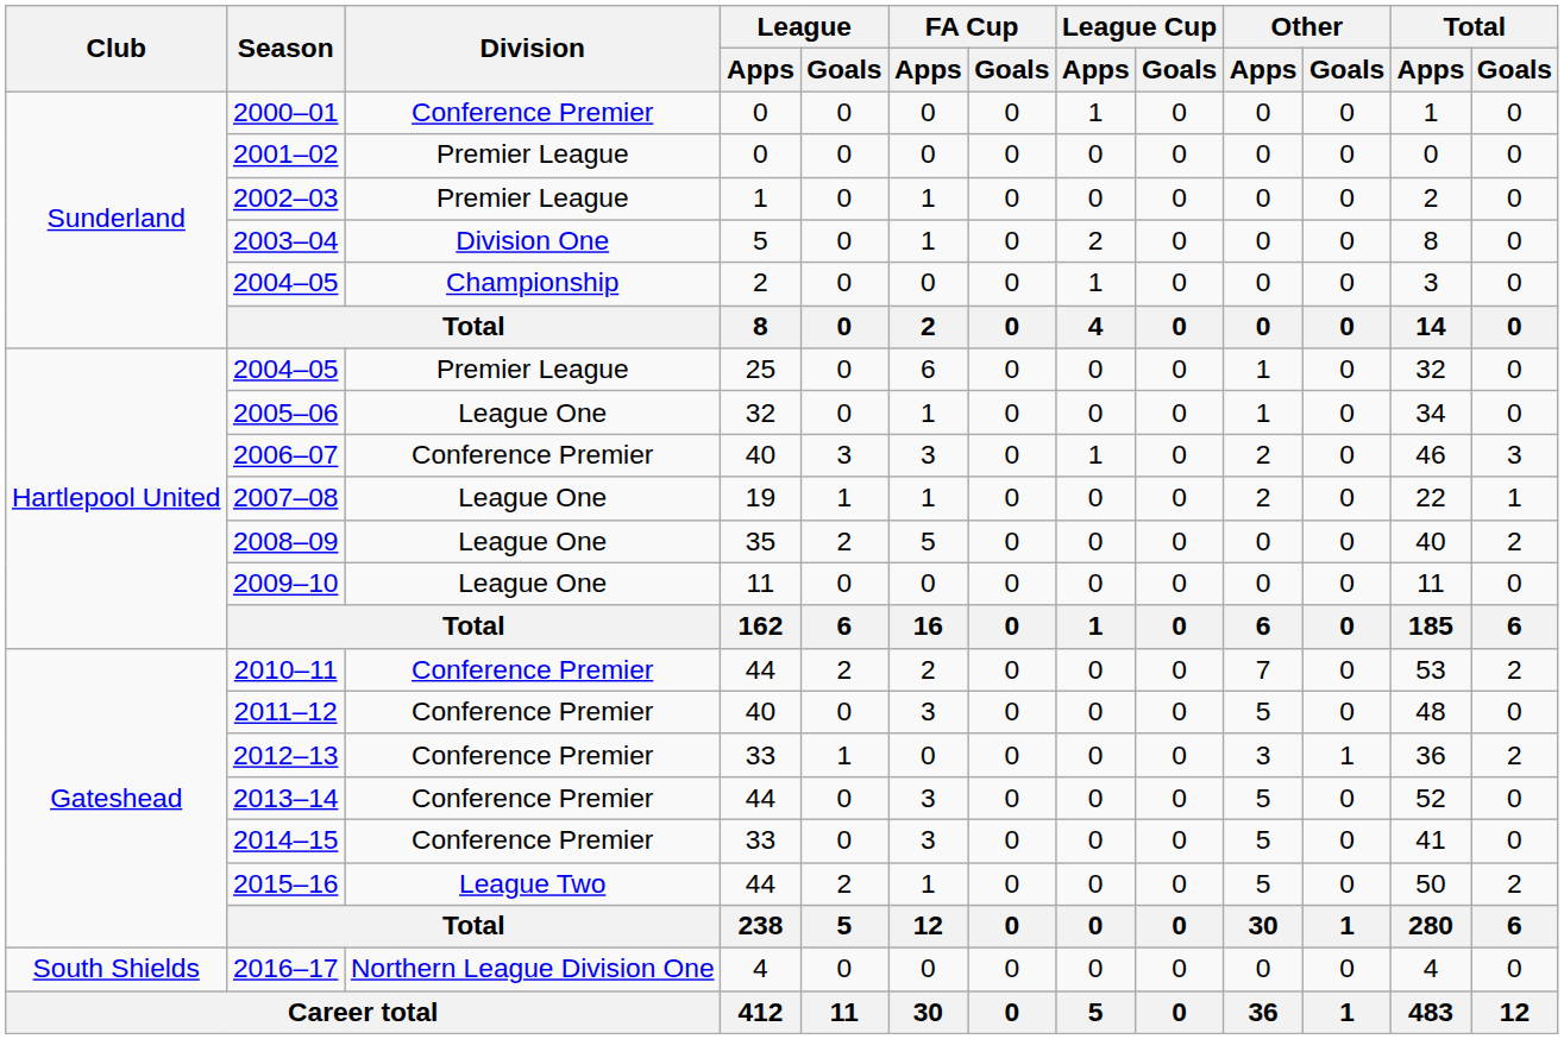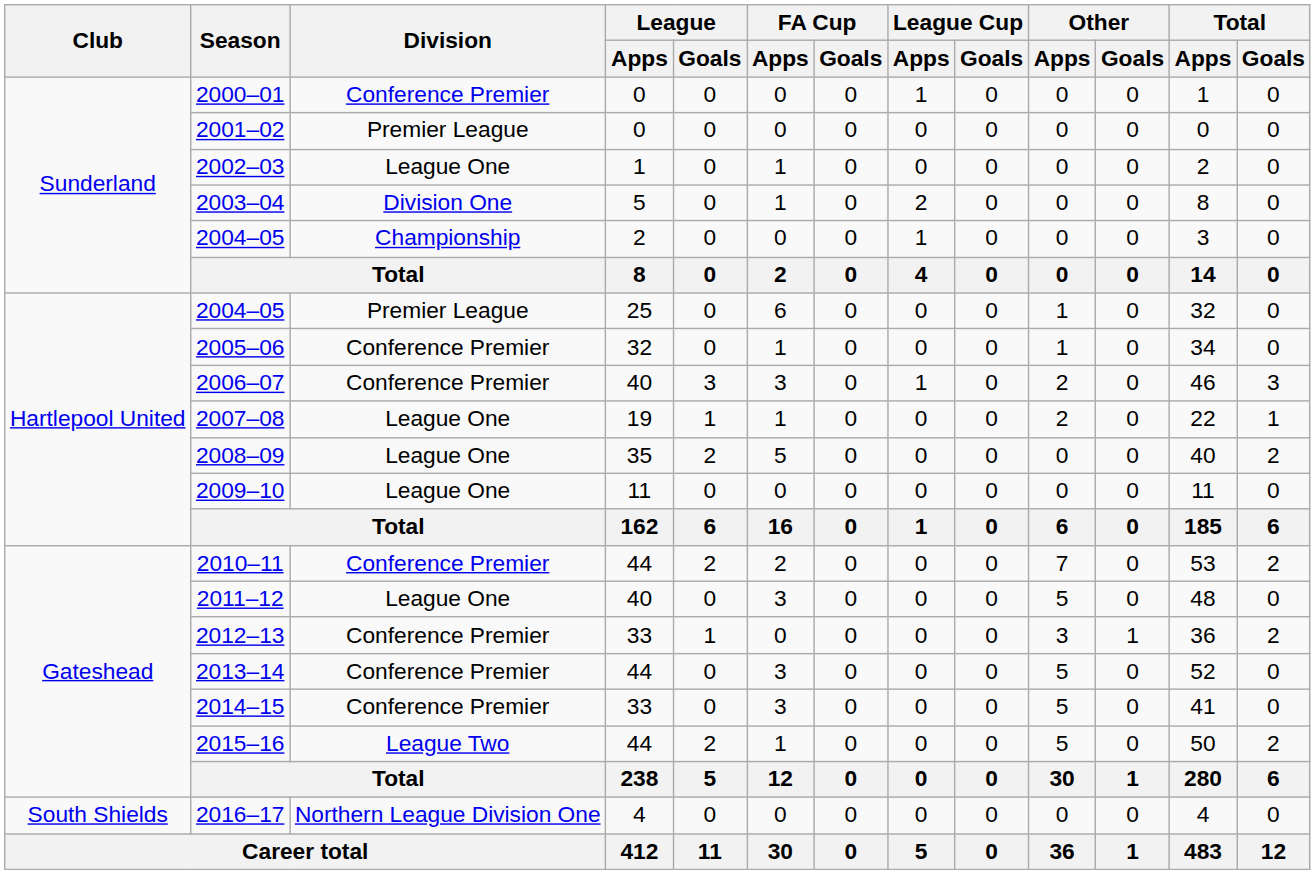2002–03 | Division: Premier League -> League One
2005–06 | Division: League One -> Conference Premier
2011–12 | Division: Conference Premier -> League One
